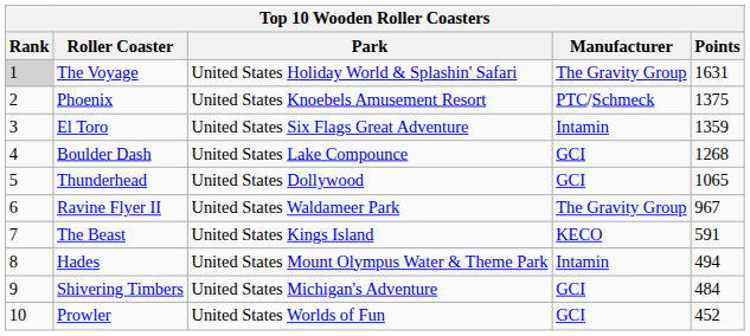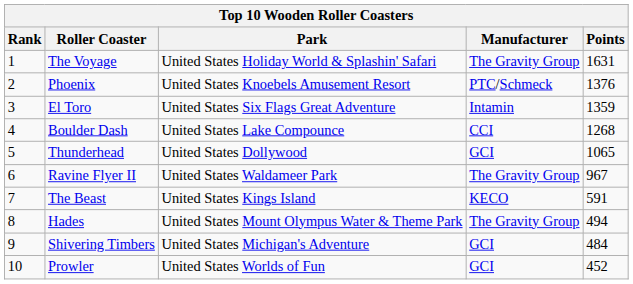The Voyage | Rank: lightgrey background -> no background
Phoenix | Points: 1375 -> 1376
Boulder Dash | Manufacturer: GCI -> CCI
Hades | Manufacturer: Intamin -> The Gravity Group
